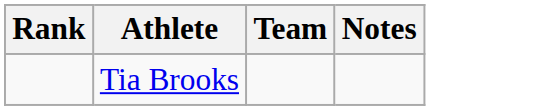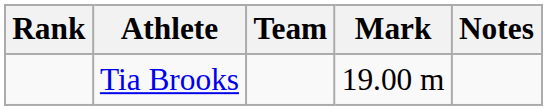+ column: Mark | 19.00 m
